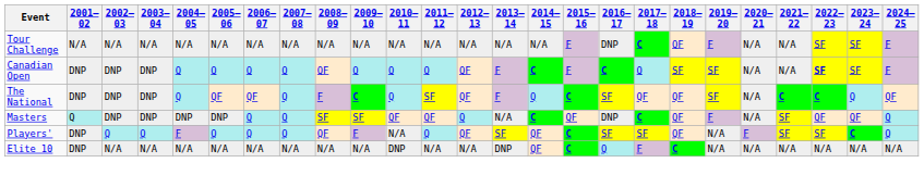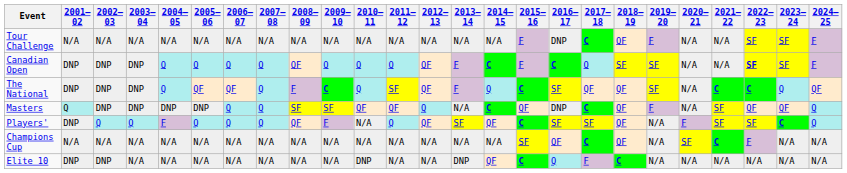+ row: Champions Cup | N/A | N/A | N/A | N/A | N/A | N/A | N/A | N/A | N/A | N/A | N/A | N/A | N/A | N/A | SF | QF | C | QF | N/A | SF | C | F | N/A | N/A
Elite 10 | 2002–03: N/A -> DNP
